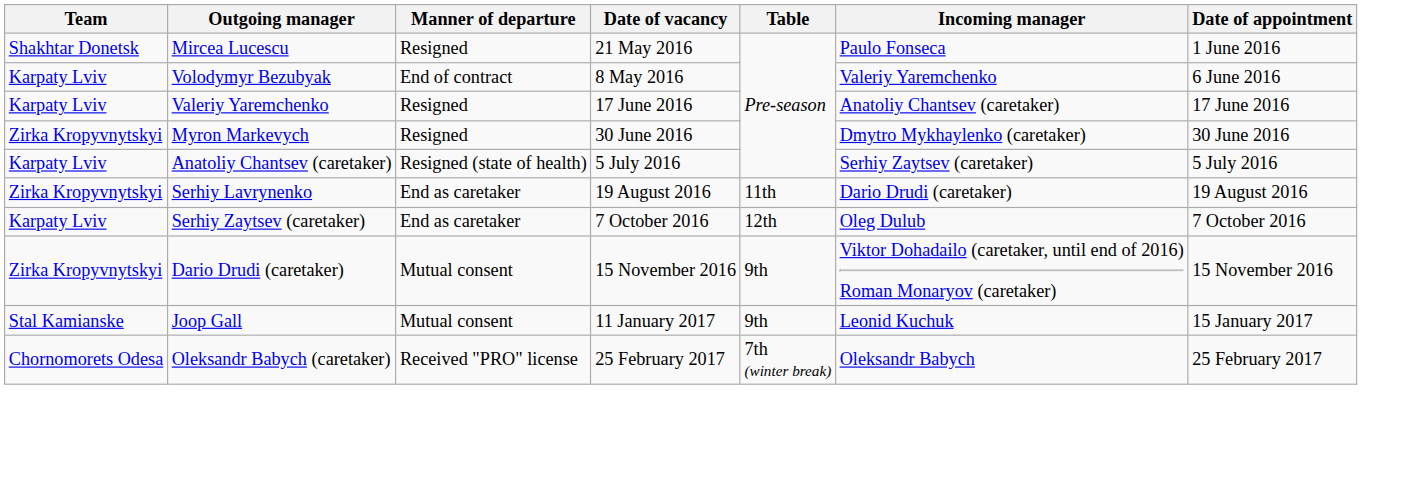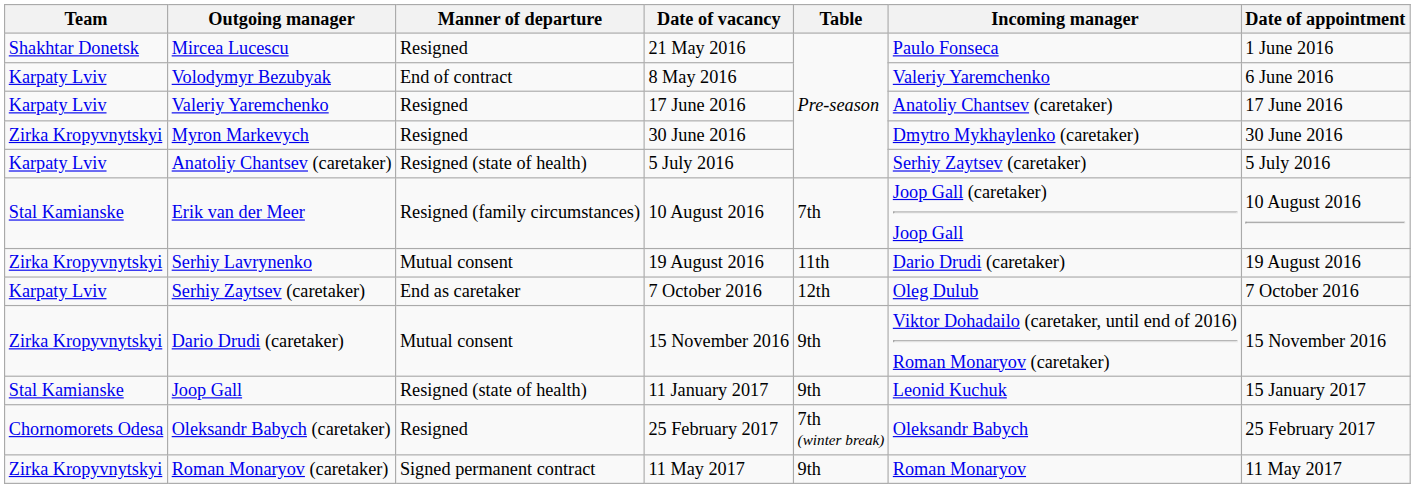+ row: Stal Kamianske | Erik van der Meer | Resigned (family circumstances) | 10 August 2016 | 7th | Joop Gall (caretaker) Joop Gall | 10 August 2016
Serhiy Lavrynenko | Manner of departure: End as caretaker -> Mutual consent
Joop Gall | Manner of departure: Mutual consent -> Resigned (state of health)
Oleksandr Babych (caretaker) | Manner of departure: Received "PRO" license -> Resigned
+ row: Zirka Kropyvnytskyi | Roman Monaryov (caretaker) | Signed permanent contract | 11 May 2017 | 9th | Roman Monaryov | 11 May 2017
